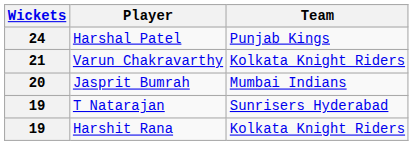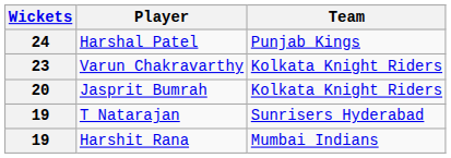Varun Chakravarthy | Wickets: 21 -> 23
Jasprit Bumrah | Team: Mumbai Indians -> Kolkata Knight Riders
Harshit Rana | Team: Kolkata Knight Riders -> Mumbai Indians
